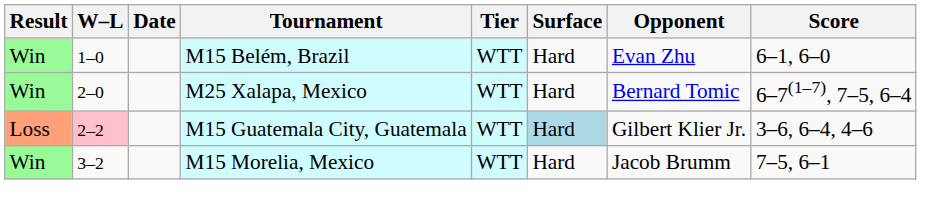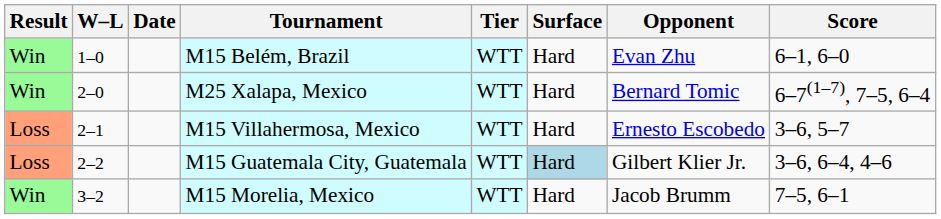+ row: Loss | 2–1 | M15 Villahermosa, Mexico | WTT | Hard | Ernesto Escobedo | 3–6, 5–7
M15 Guatemala City, Guatemala | W–L: pink background -> no background
